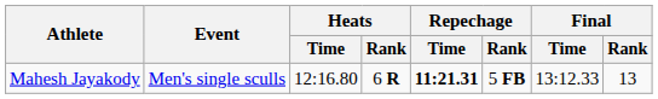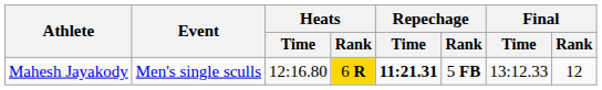Mahesh Jayakody | Heats / Rank: no background -> gold background
Mahesh Jayakody | Final / Rank: 13 -> 12
